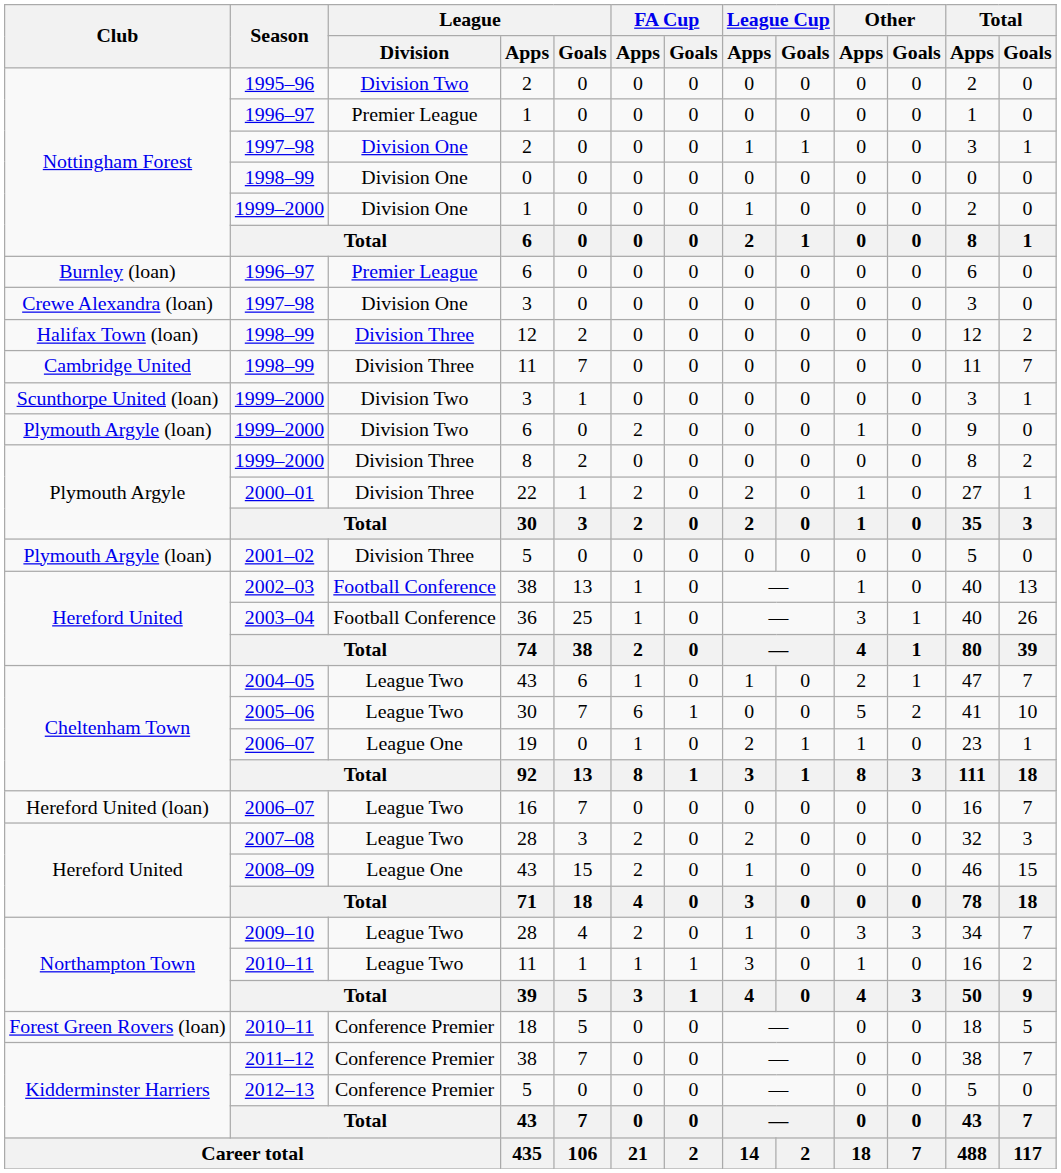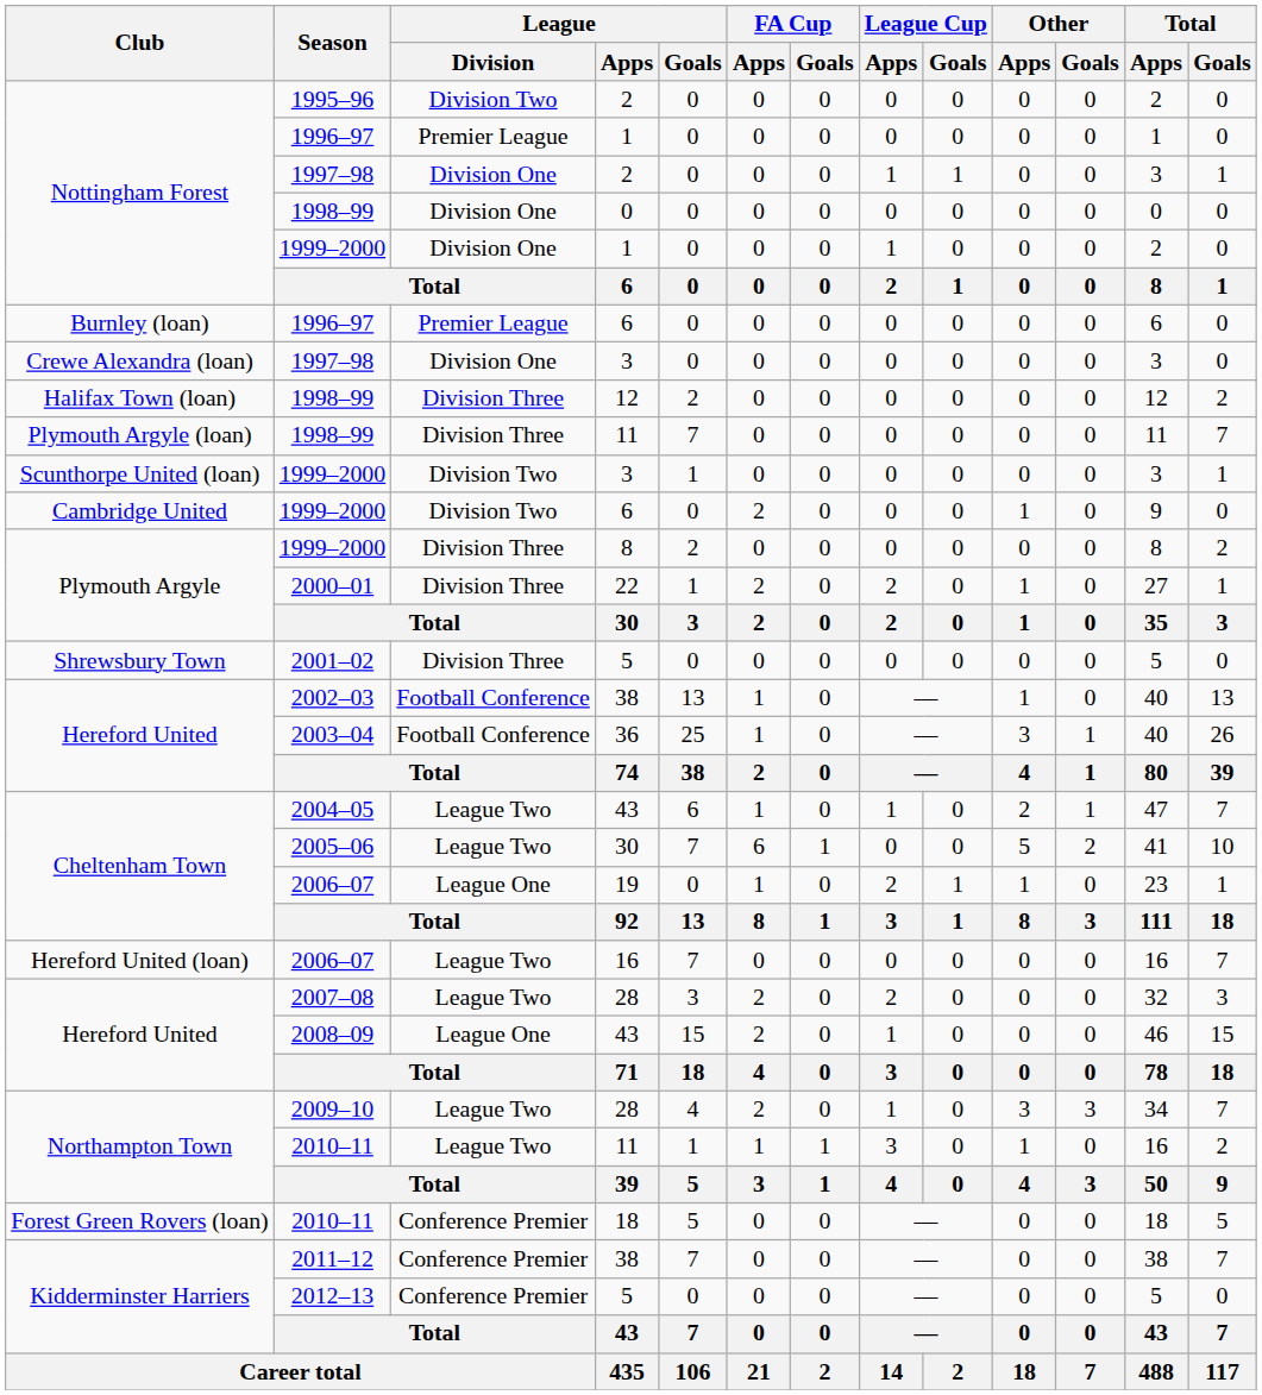1998–99 / 11 | Club: Cambridge United -> Plymouth Argyle (loan)
1999–2000 / 6 | Club: Plymouth Argyle (loan) -> Cambridge United
2001–02 | Club: Plymouth Argyle (loan) -> Shrewsbury Town
